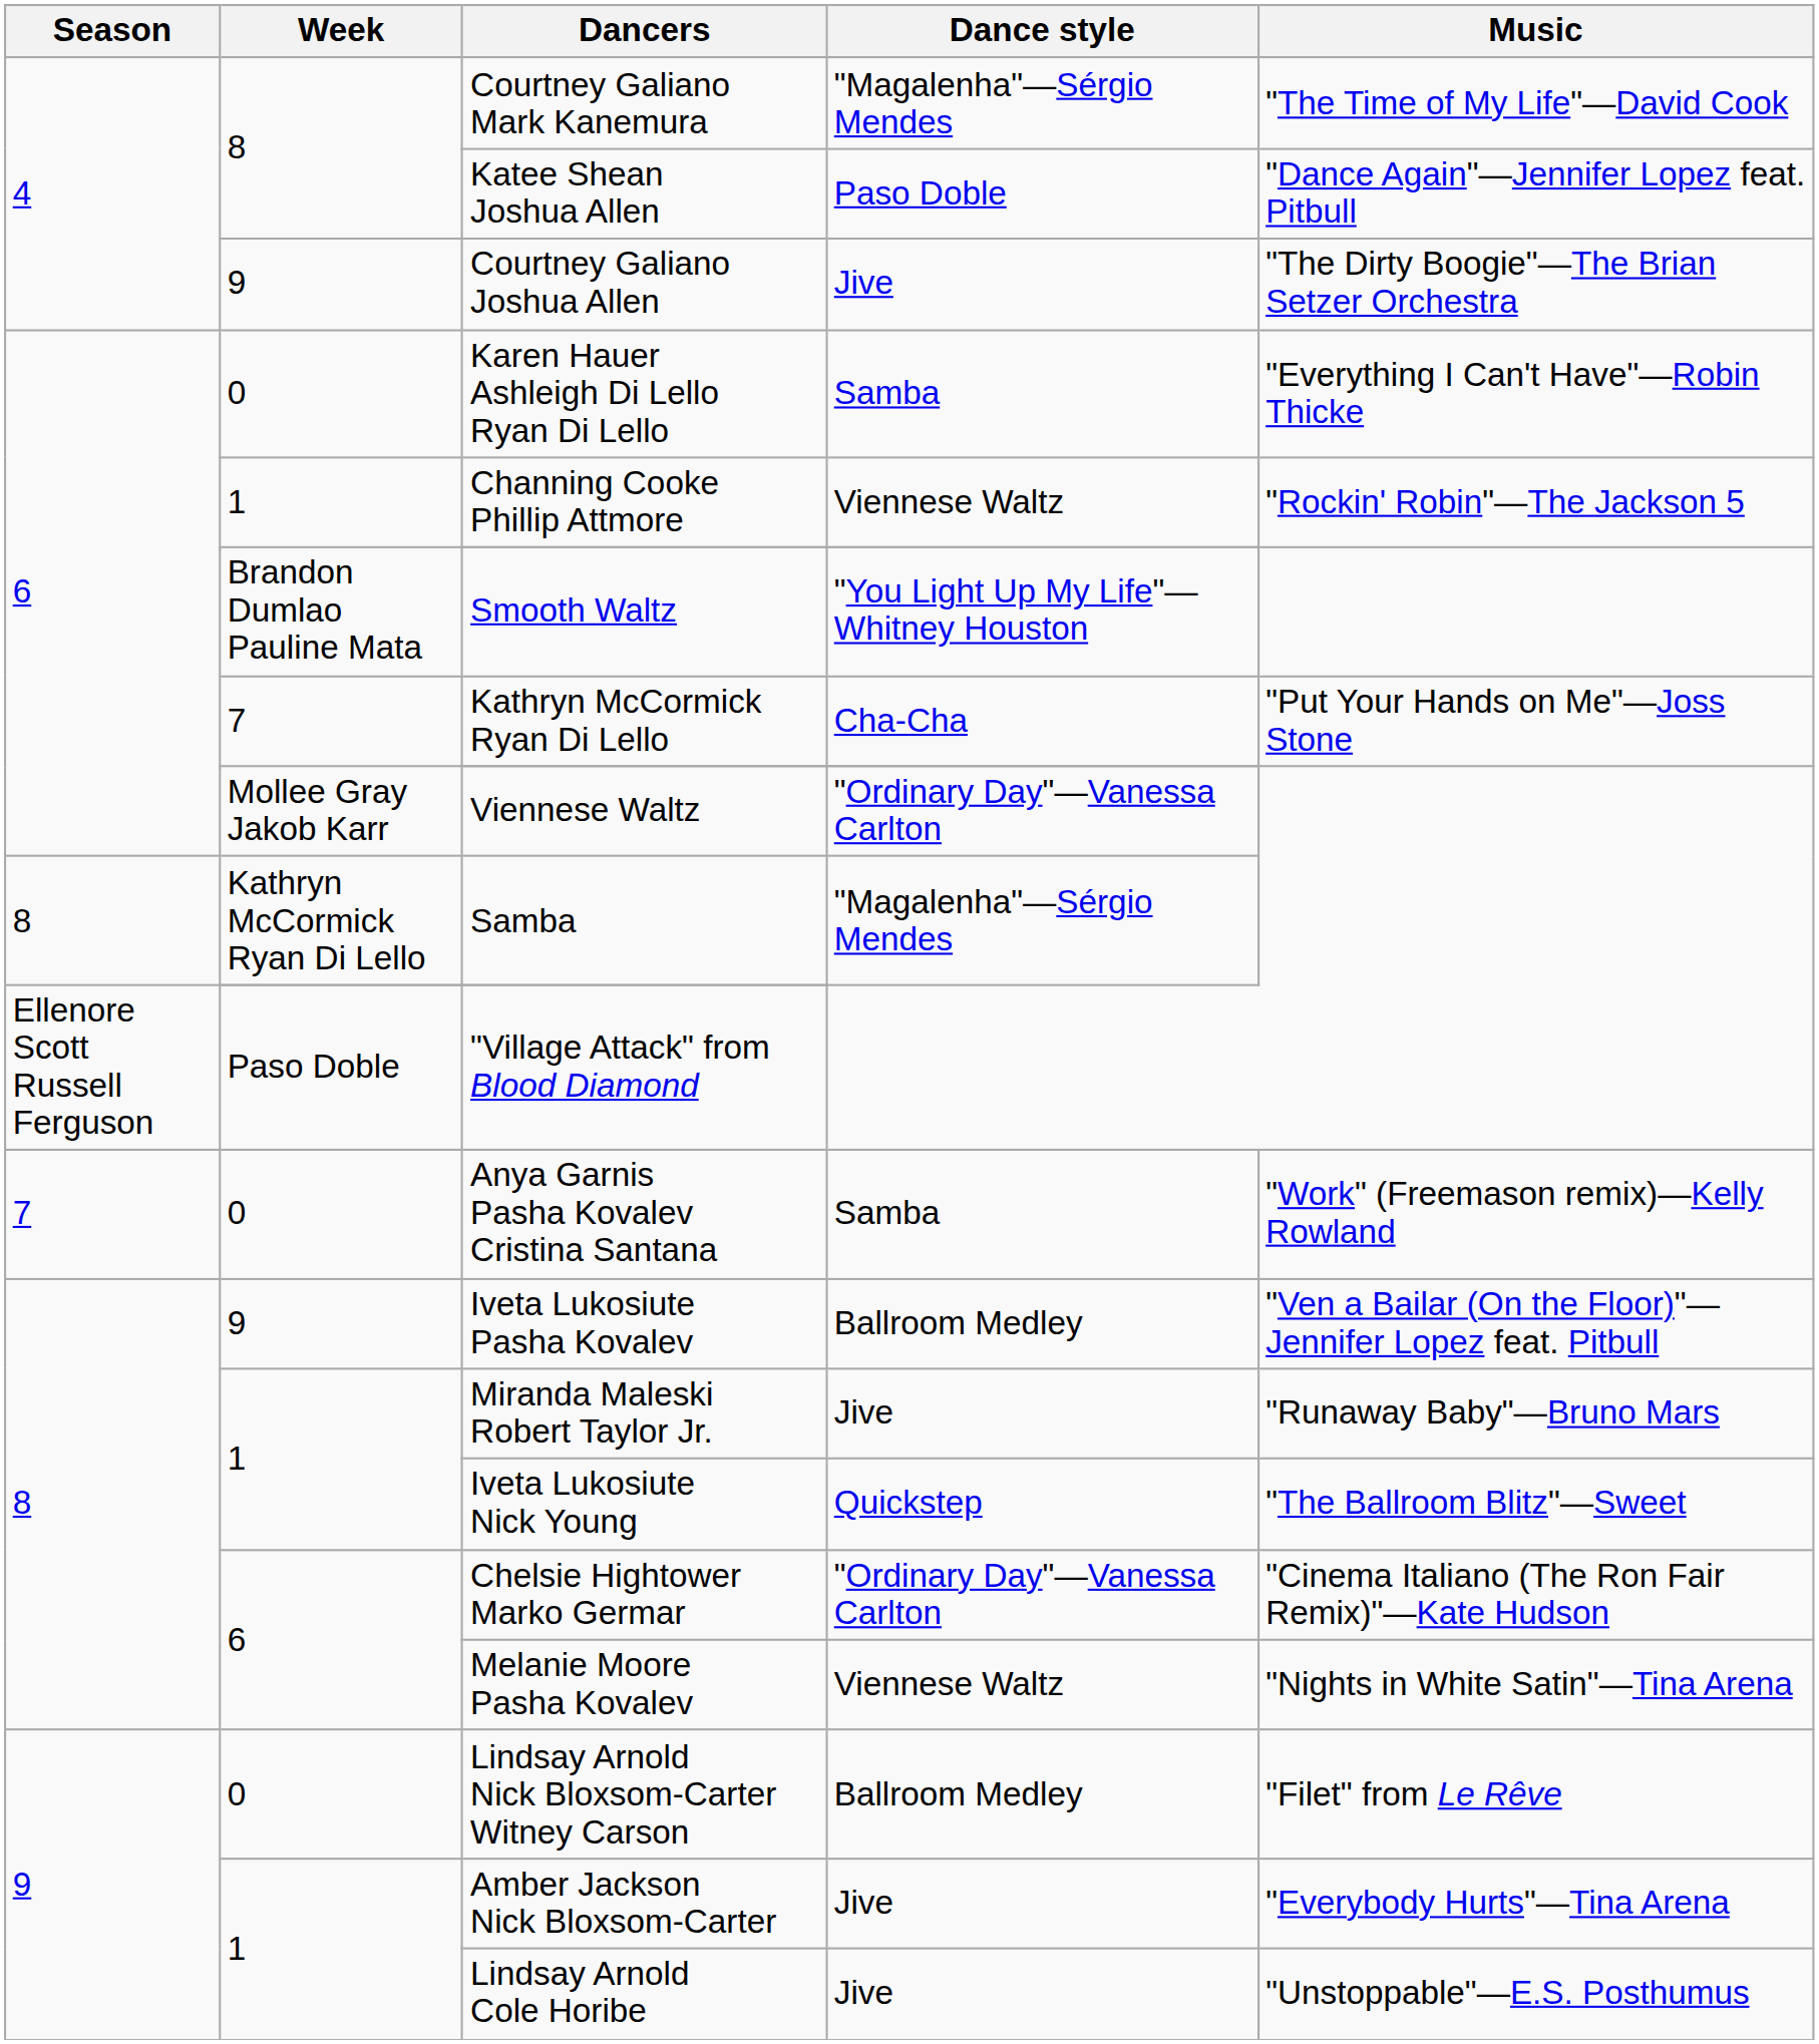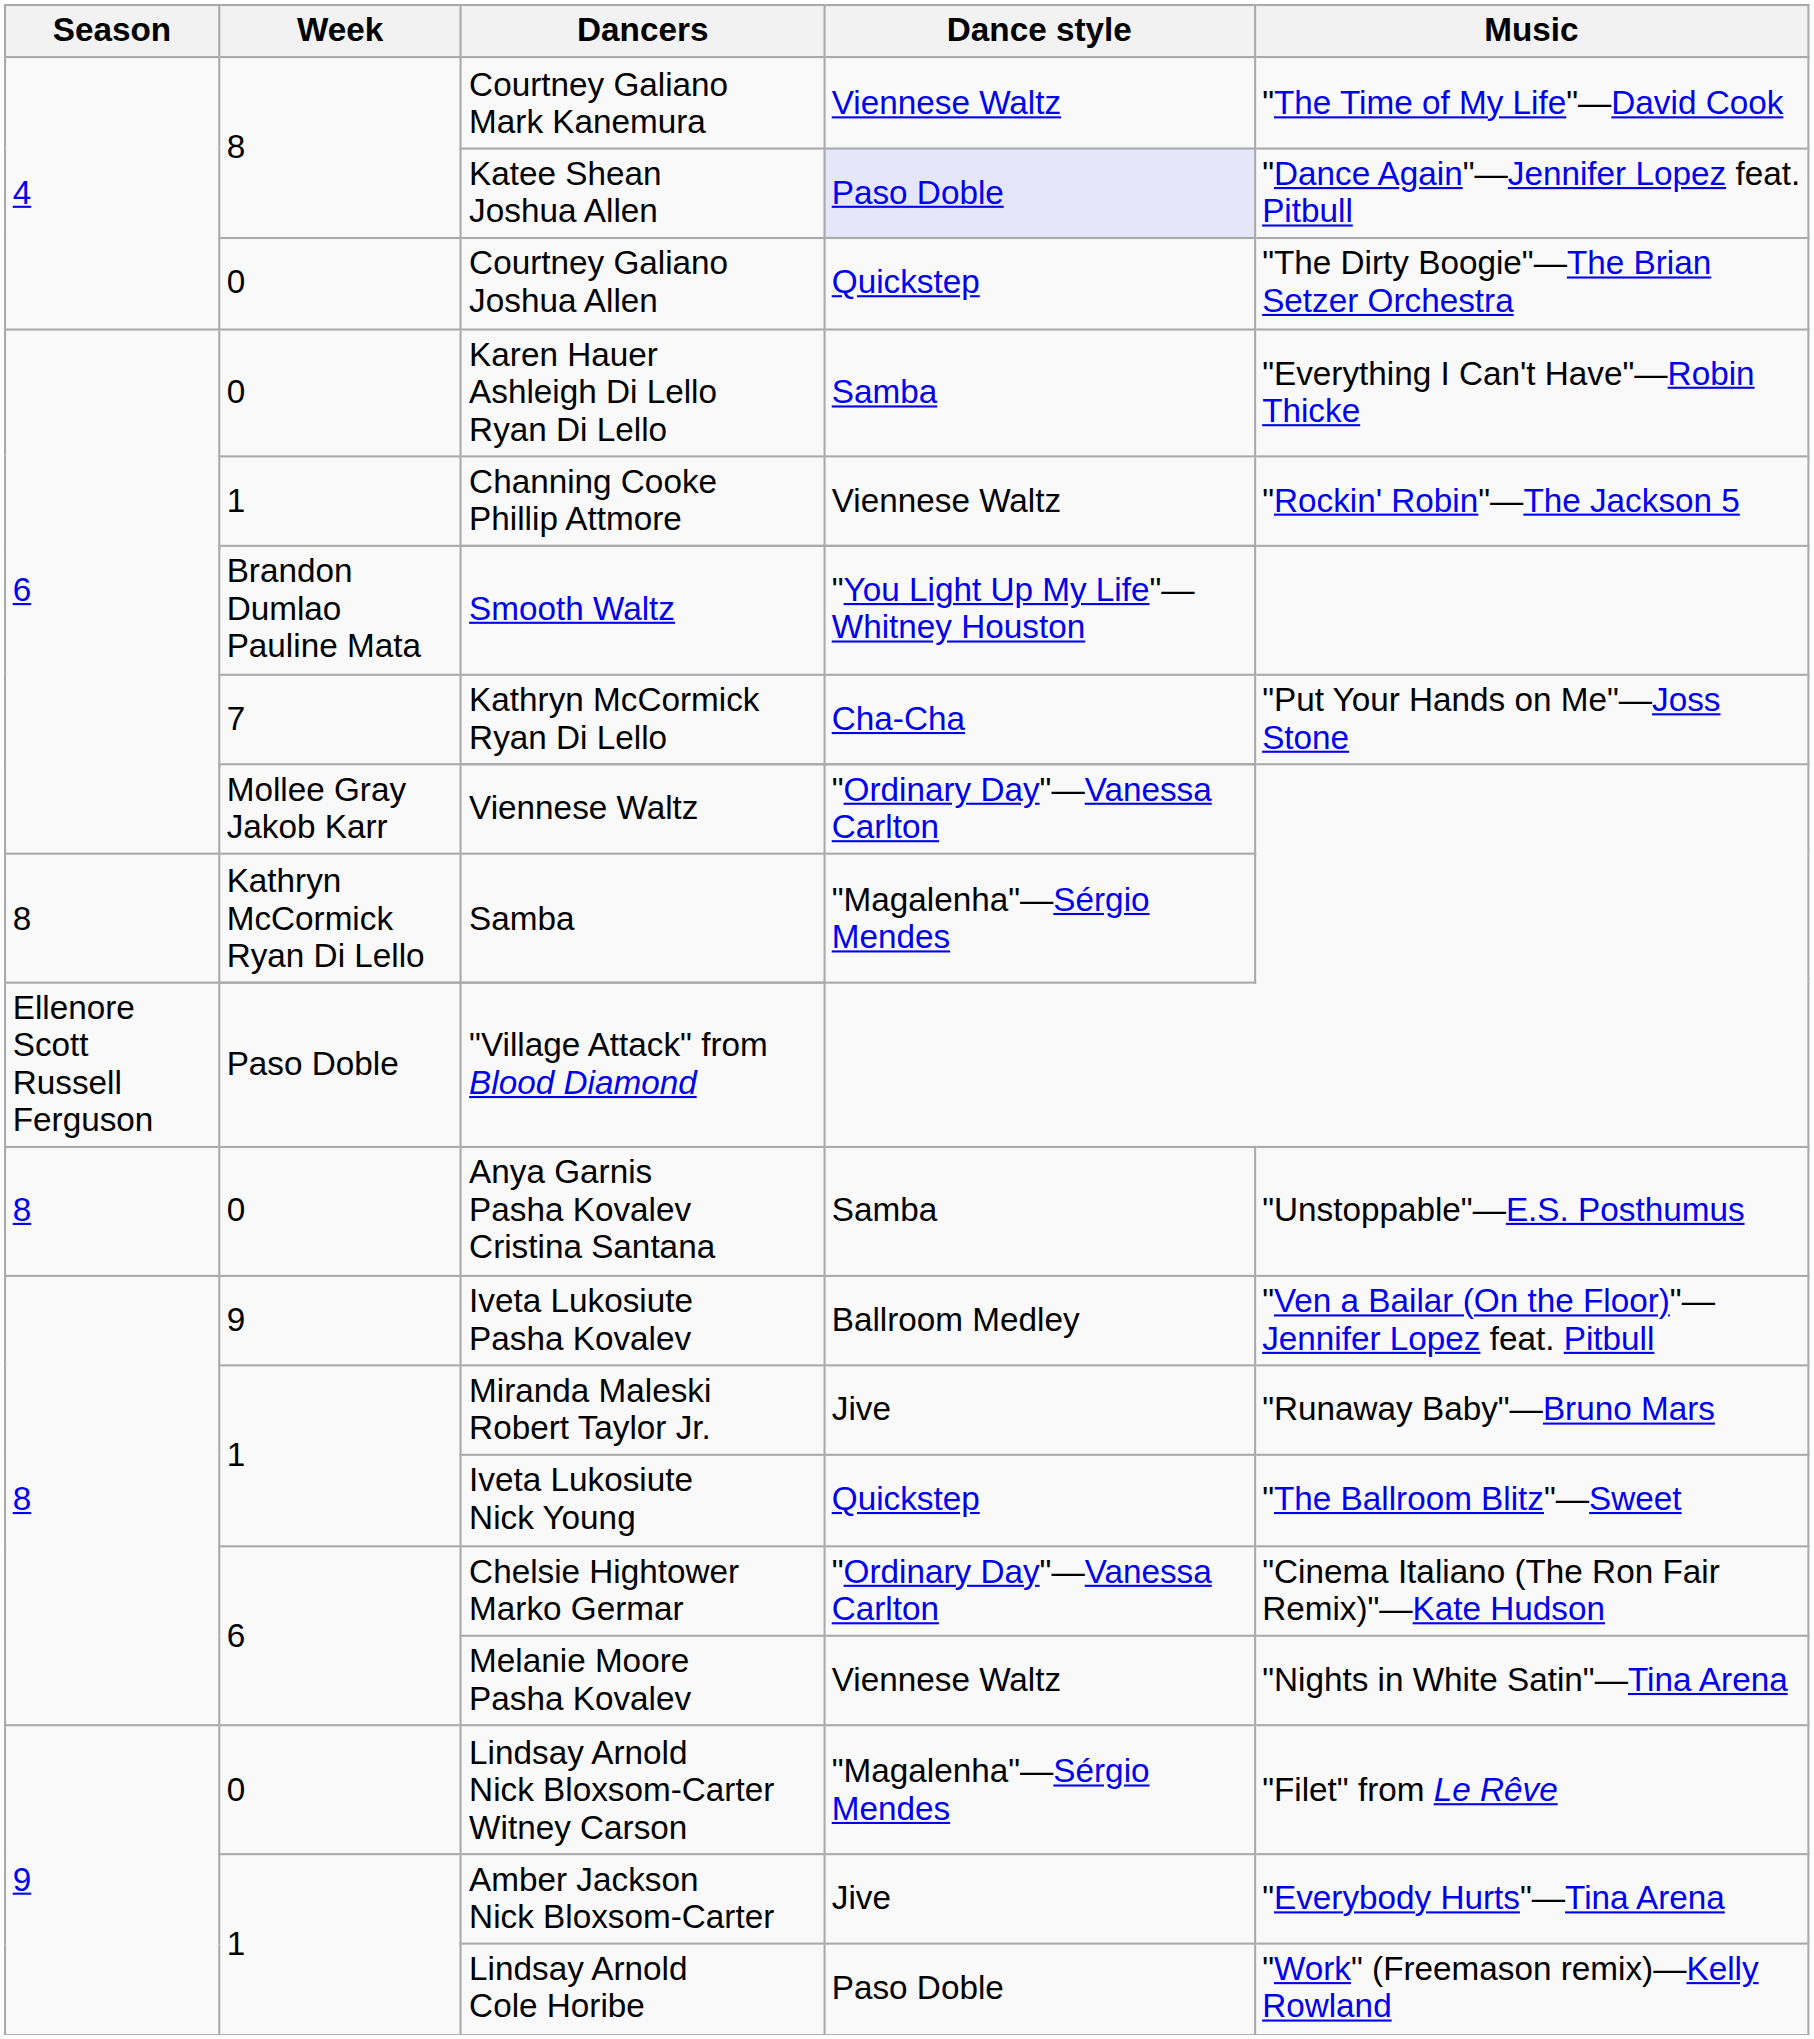Courtney Galiano Mark Kanemura | Dance style: "Magalenha"—Sérgio Mendes -> Viennese Waltz
Katee Shean Joshua Allen | Dance style: no background -> lavender background
Courtney Galiano Joshua Allen | Week: 9 -> 0
Courtney Galiano Joshua Allen | Dance style: Jive -> Quickstep
Anya Garnis Pasha Kovalev Cristina Santana | Season: 7 -> 8
Anya Garnis Pasha Kovalev Cristina Santana | Music: "Work" (Freemason remix)—Kelly Rowland -> "Unstoppable"—E.S. Posthumus
Lindsay Arnold Nick Bloxsom-Carter Witney Carson | Dance style: Ballroom Medley -> "Magalenha"—Sérgio Mendes
Lindsay Arnold Cole Horibe | Dance style: Jive -> Paso Doble
Lindsay Arnold Cole Horibe | Music: "Unstoppable"—E.S. Posthumus -> "Work" (Freemason remix)—Kelly Rowland
